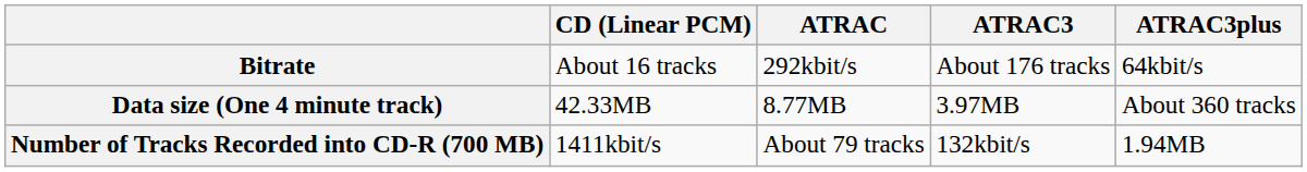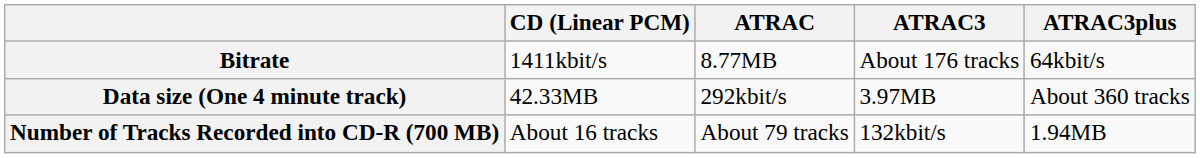Bitrate | CD (Linear PCM): About 16 tracks -> 1411kbit/s
Bitrate | ATRAC: 292kbit/s -> 8.77MB
Data size (One 4 minute track) | ATRAC: 8.77MB -> 292kbit/s
Number of Tracks Recorded into CD-R (700 MB) | CD (Linear PCM): 1411kbit/s -> About 16 tracks
